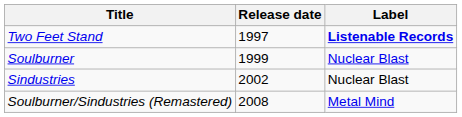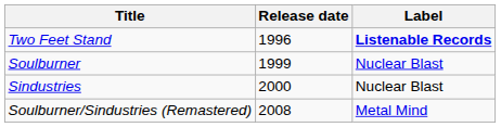Two Feet Stand | Release date: 1997 -> 1996
Sindustries | Release date: 2002 -> 2000
